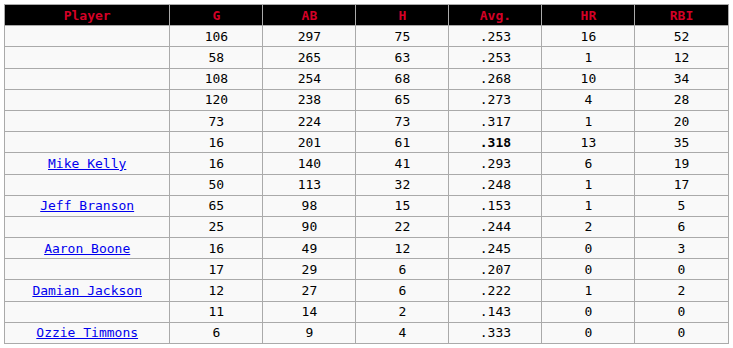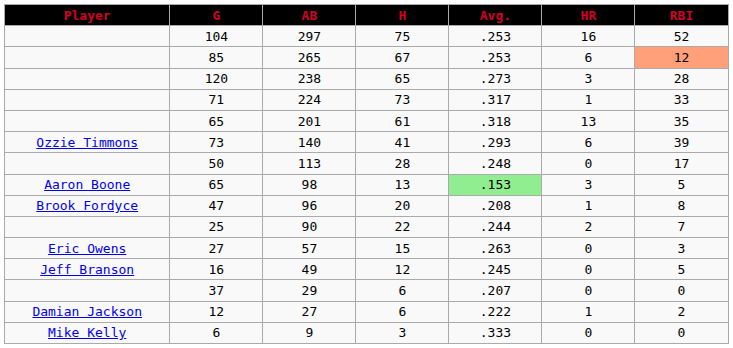297 | G: 106 -> 104
265 | G: 58 -> 85
265 | H: 63 -> 67
265 | HR: 1 -> 6
265 | RBI: no background -> lightsalmon background
- row: 108 | 254 | 68 | .268 | 10 | 34
238 | HR: 4 -> 3
224 | G: 73 -> 71
224 | RBI: 20 -> 33
201 | G: 16 -> 65
201 | Avg.: bold -> normal
140 | Player: Mike Kelly -> Ozzie Timmons
140 | G: 16 -> 73
140 | RBI: 19 -> 39
113 | H: 32 -> 28
113 | HR: 1 -> 0
98 | Player: Jeff Branson -> Aaron Boone
98 | H: 15 -> 13
98 | Avg.: no background -> lightgreen background
98 | HR: 1 -> 3
+ row: Brook Fordyce | 47 | 96 | 20 | .208 | 1 | 8
90 | RBI: 6 -> 7
+ row: Eric Owens | 27 | 57 | 15 | .263 | 0 | 3
49 | Player: Aaron Boone -> Jeff Branson
49 | RBI: 3 -> 5
29 | G: 17 -> 37
- row: 11 | 14 | 2 | .143 | 0 | 0
9 | Player: Ozzie Timmons -> Mike Kelly
9 | H: 4 -> 3
